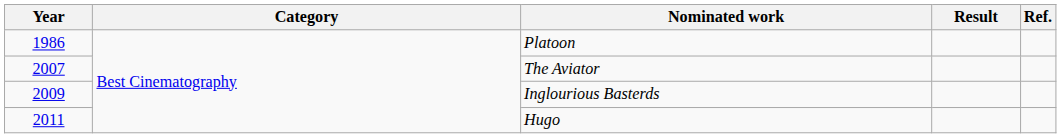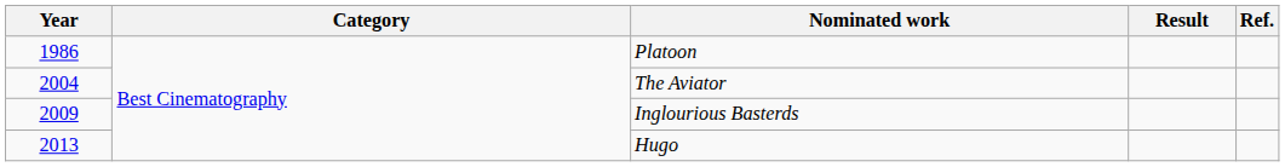The Aviator | Year: 2007 -> 2004
Hugo | Year: 2011 -> 2013
